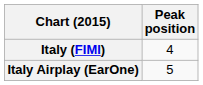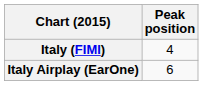Italy Airplay (EarOne) | Peak position: 5 -> 6
